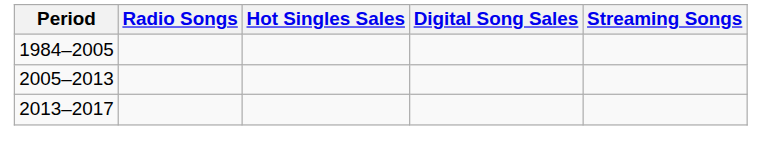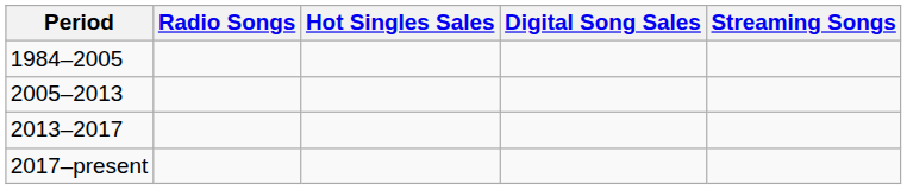+ row: 2017–present
